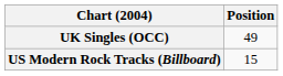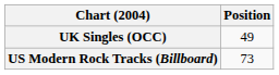US Modern Rock Tracks (Billboard) | Position: 15 -> 73
